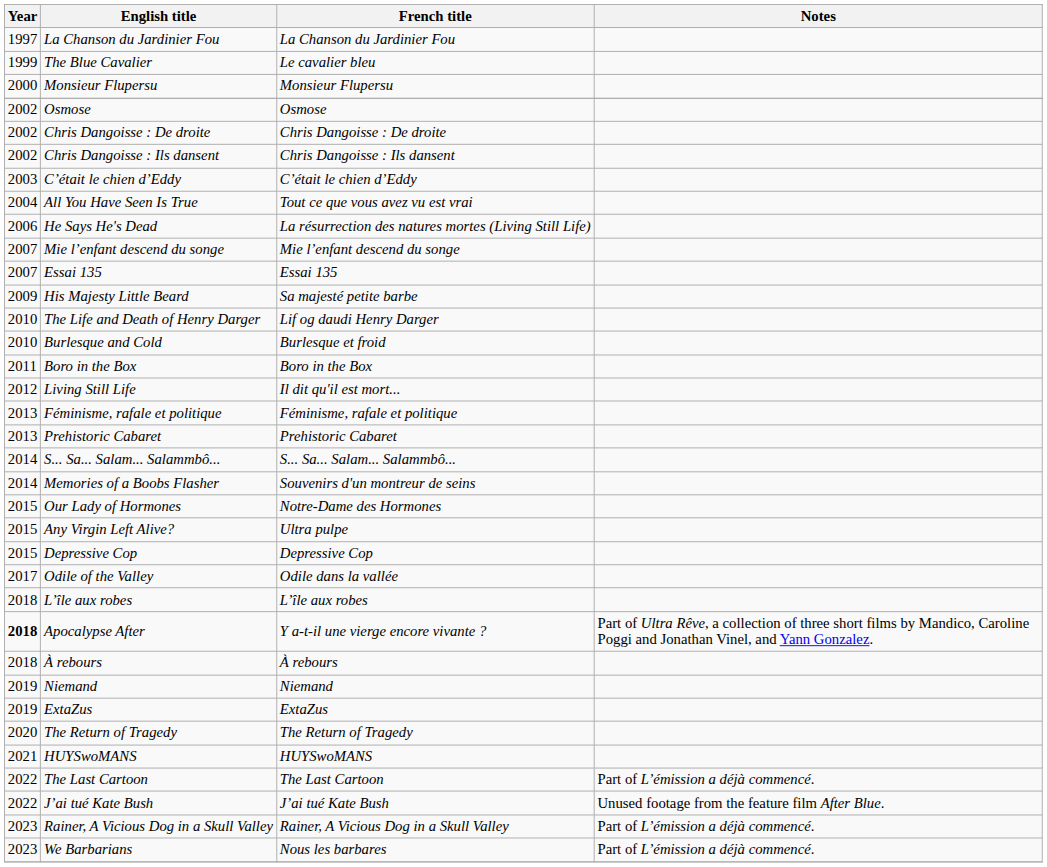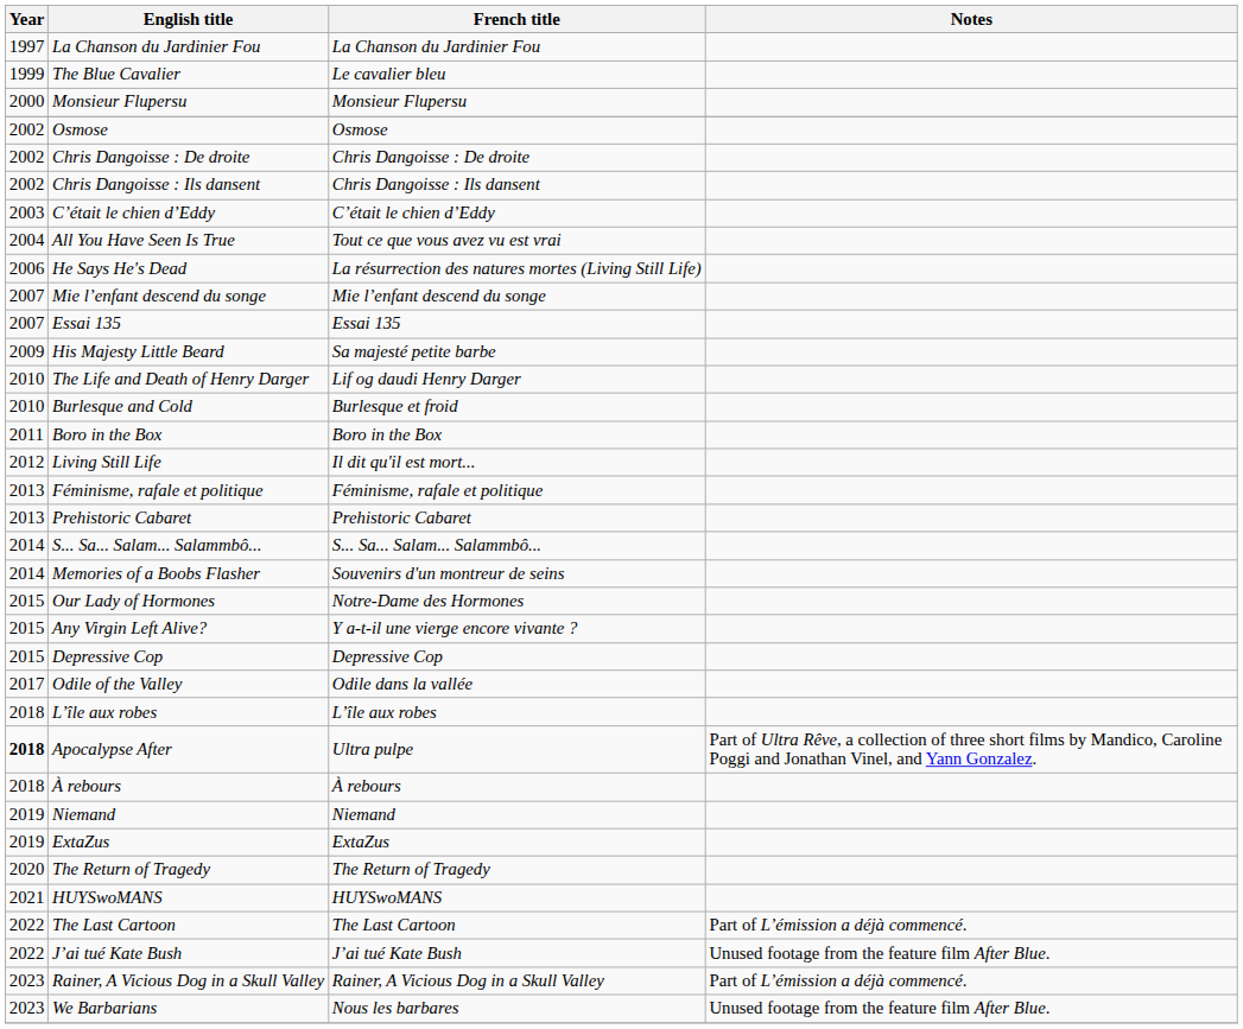Any Virgin Left Alive? | French title: Ultra pulpe -> Y a-t-il une vierge encore vivante ?
Apocalypse After | French title: Y a-t-il une vierge encore vivante ? -> Ultra pulpe
We Barbarians | Notes: Part of L’émission a déjà commencé. -> Unused footage from the feature film After Blue.
